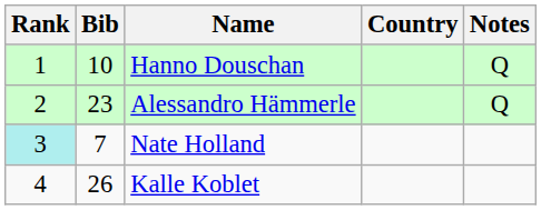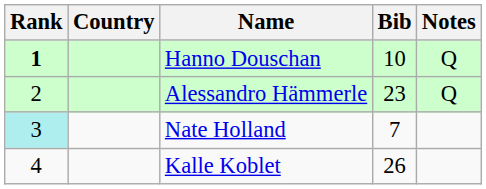columns swapped: Bib <-> Country
Hanno Douschan | Rank: normal -> bold
